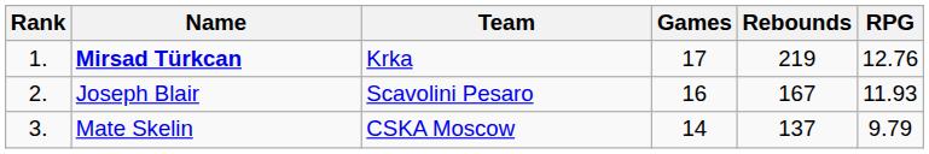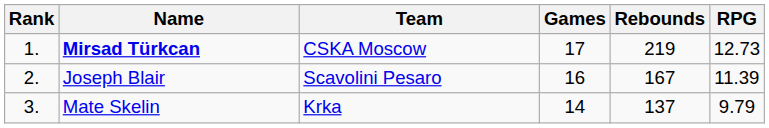Mirsad Türkcan | Team: Krka -> CSKA Moscow
Mirsad Türkcan | RPG: 12.76 -> 12.73
Joseph Blair | RPG: 11.93 -> 11.39
Mate Skelin | Team: CSKA Moscow -> Krka
